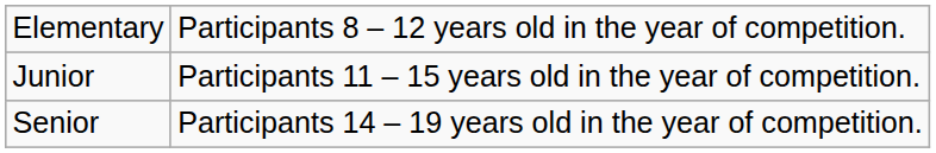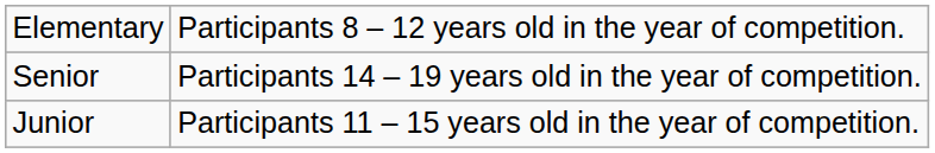rows swapped: Junior <-> Senior
